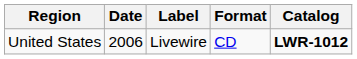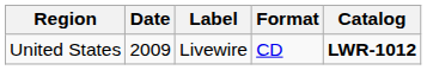United States | Date: 2006 -> 2009
